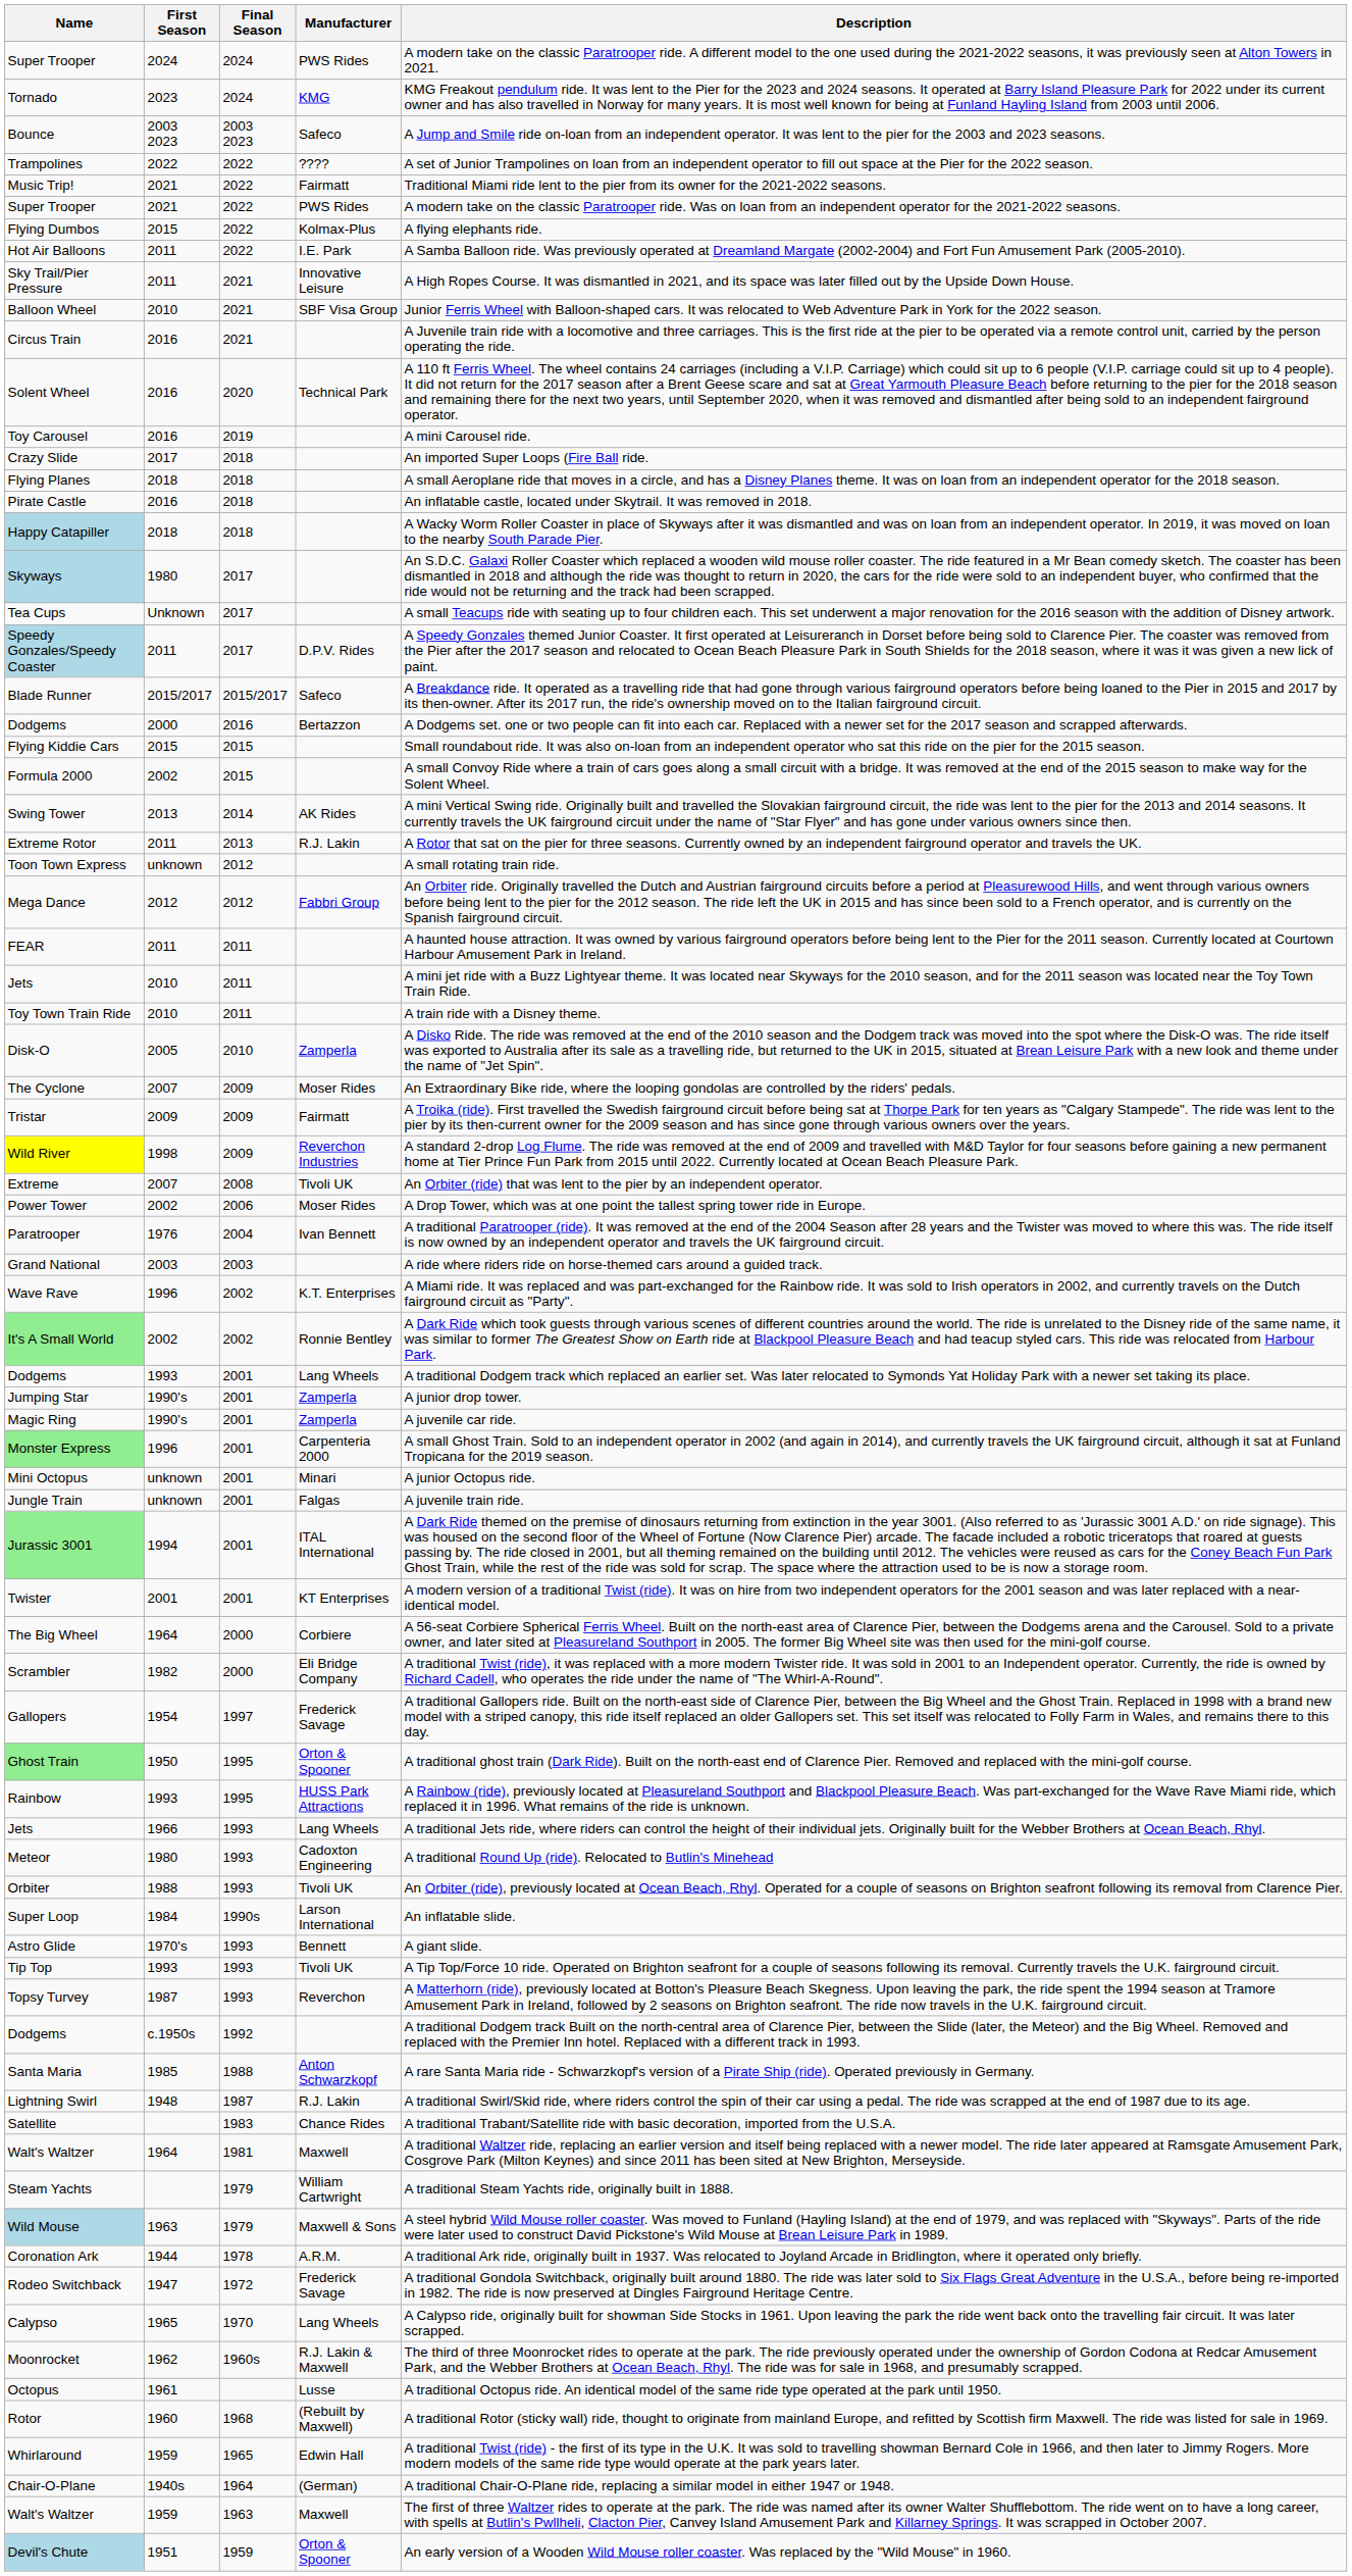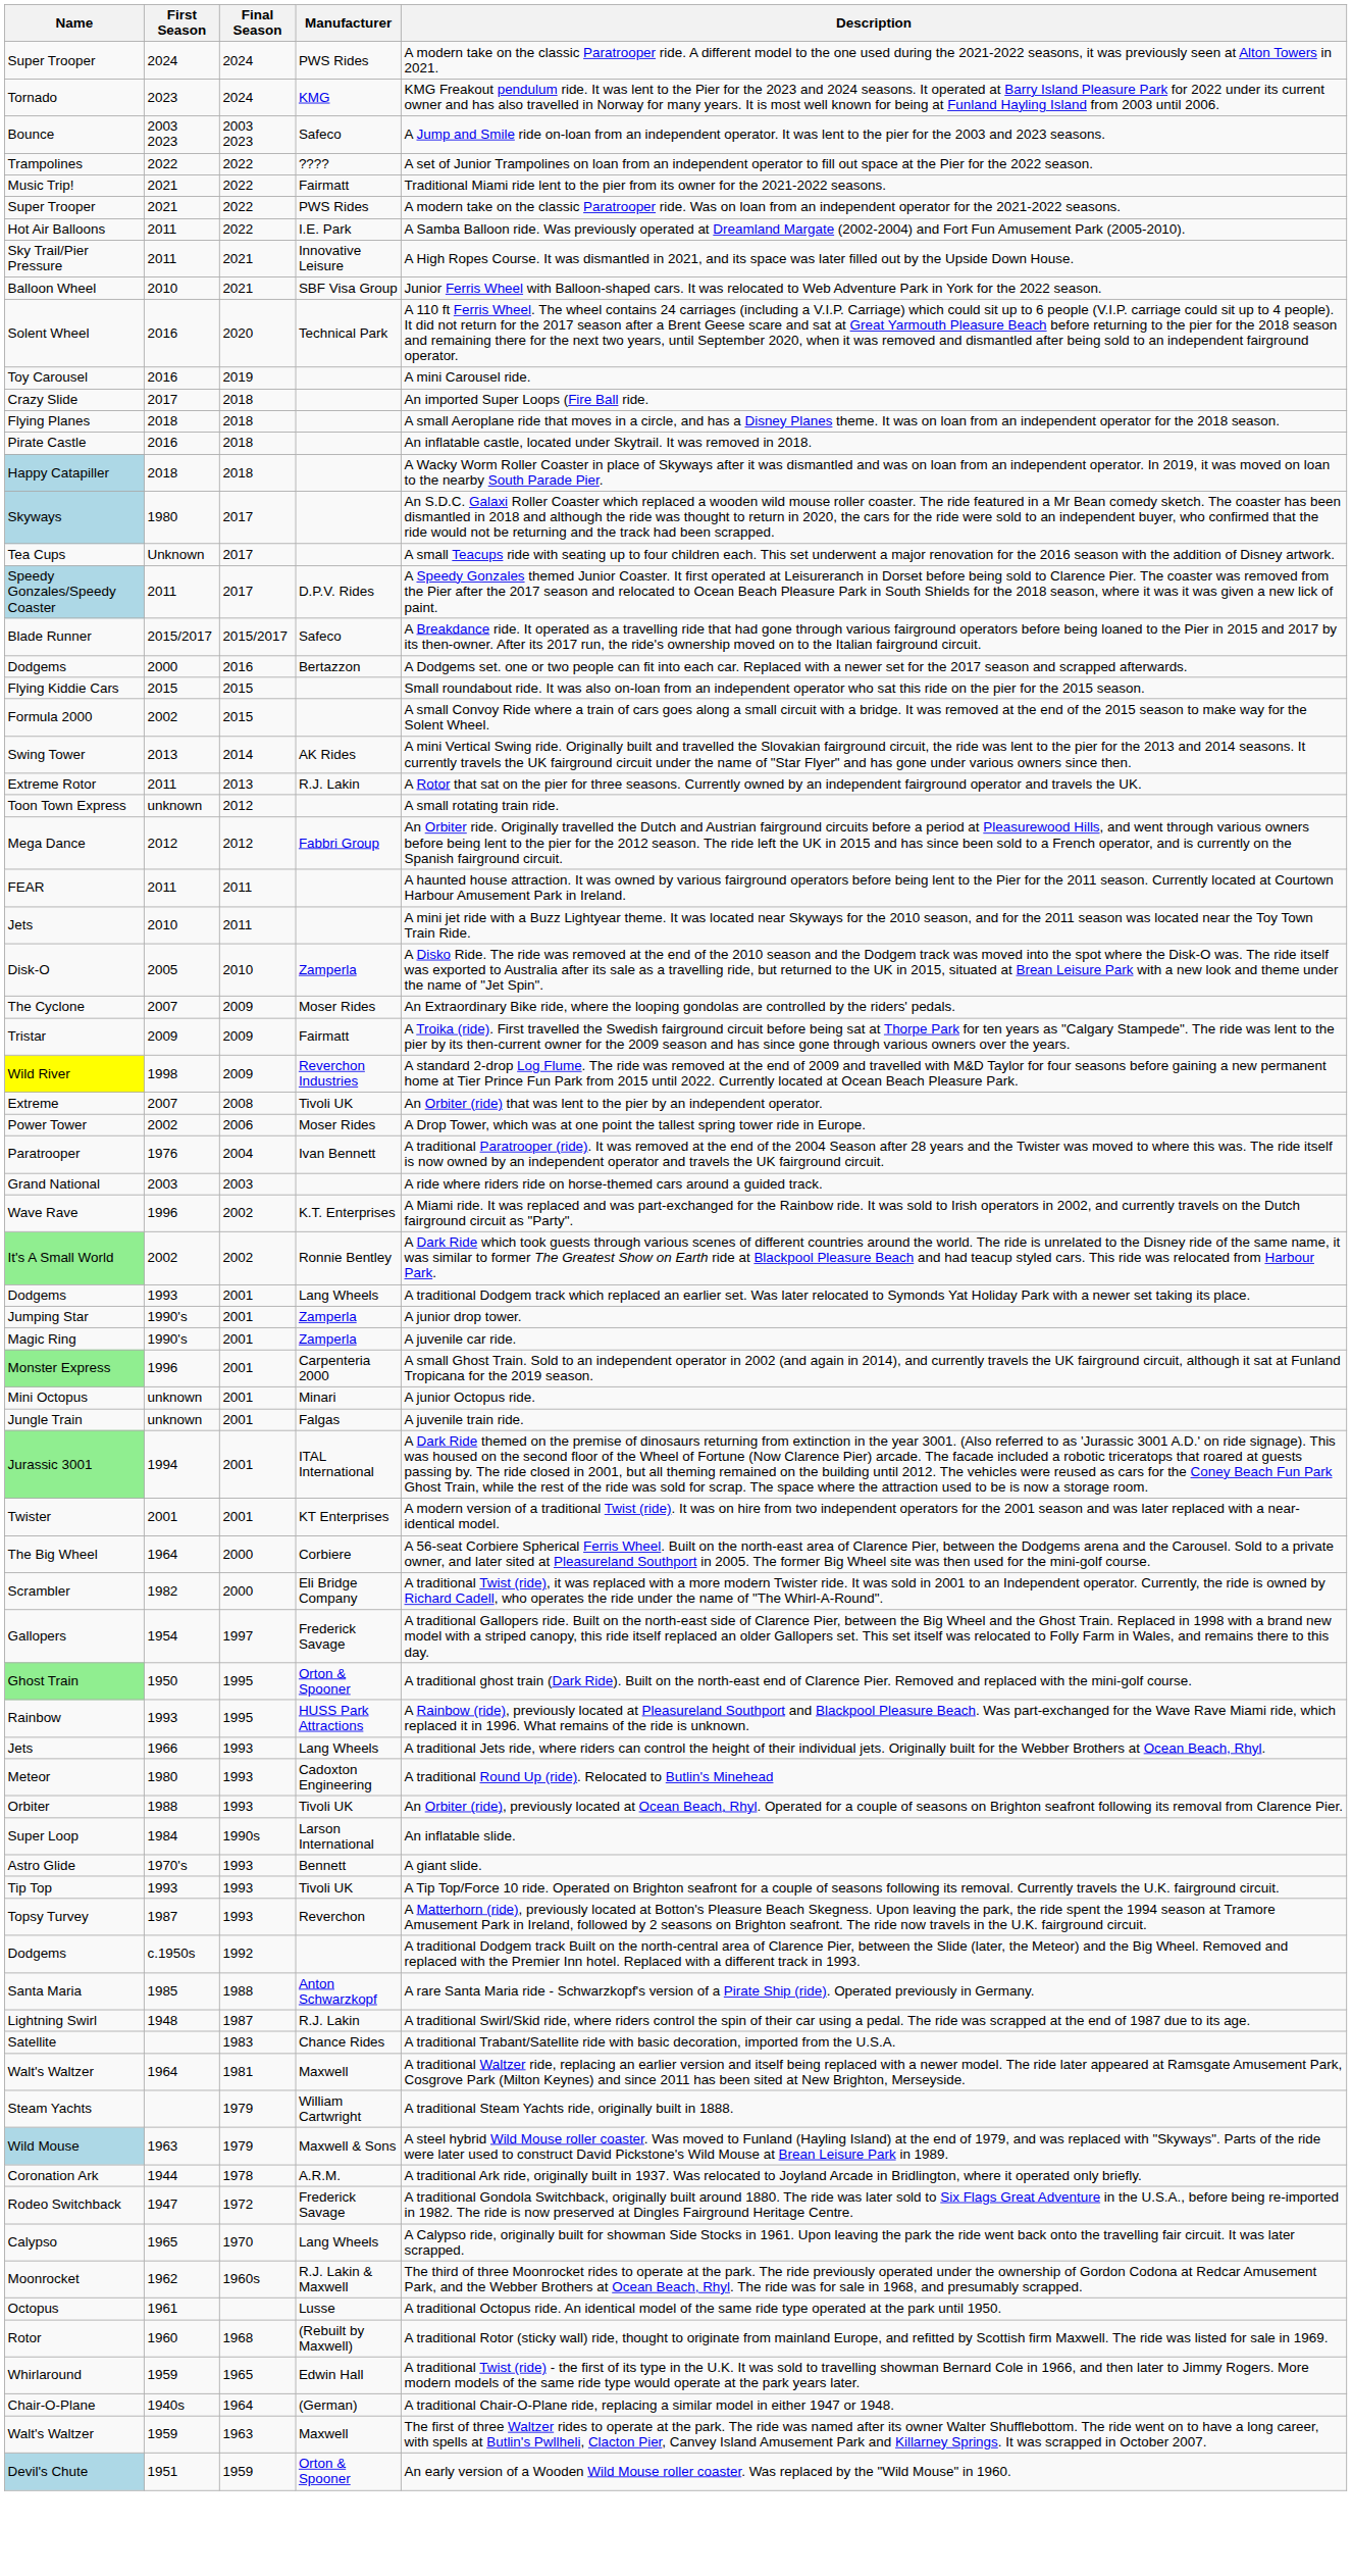- row: Flying Dumbos | 2015 | 2022 | Kolmax-Plus | A flying elephants ride.
- row: Circus Train | 2016 | 2021 | A Juvenile train ride with a locomotive and three carriages. This is the first ride at the pier to be operated via a remote control unit, carried by the person operating the ride.
- row: Toy Town Train Ride | 2010 | 2011 | A train ride with a Disney theme.
